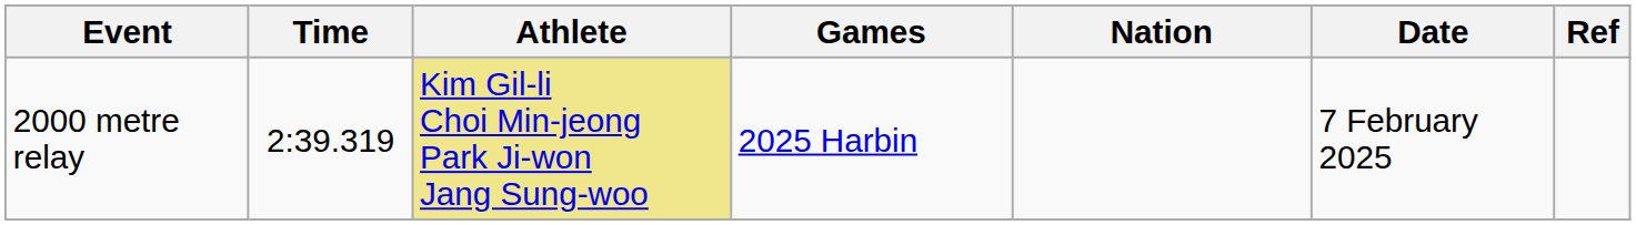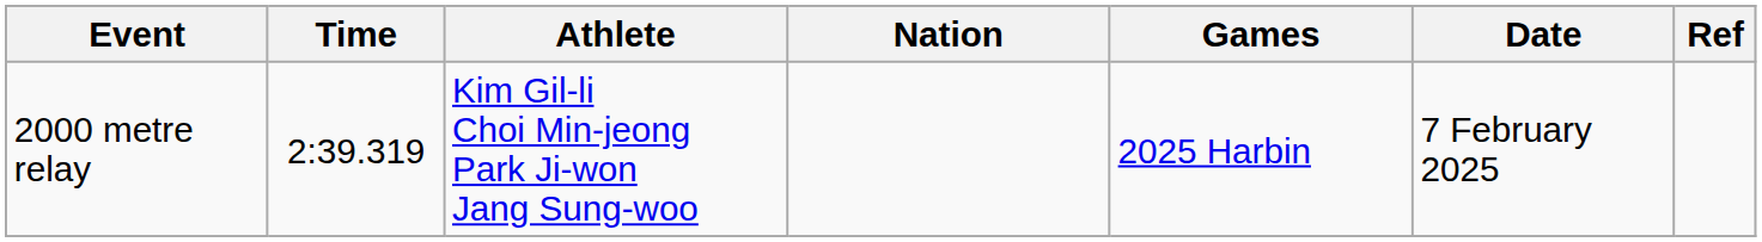columns swapped: Nation <-> Games
2000 metre relay | Athlete: khaki background -> no background
